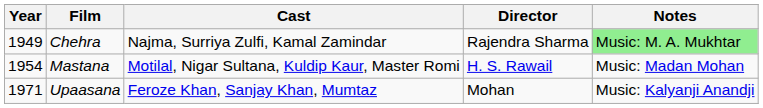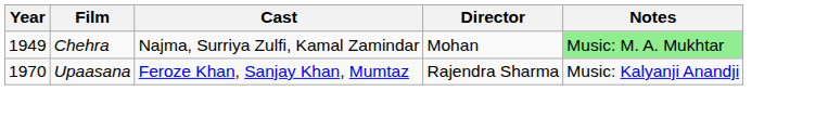Chehra | Director: Rajendra Sharma -> Mohan
- row: 1954 | Mastana | Motilal, Nigar Sultana, Kuldip Kaur, Master Romi | H. S. Rawail | Music: Madan Mohan
Upaasana | Year: 1971 -> 1970
Upaasana | Director: Mohan -> Rajendra Sharma
